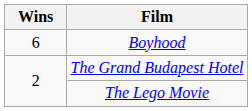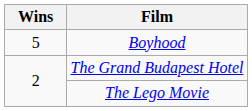Boyhood | Wins: 6 -> 5
